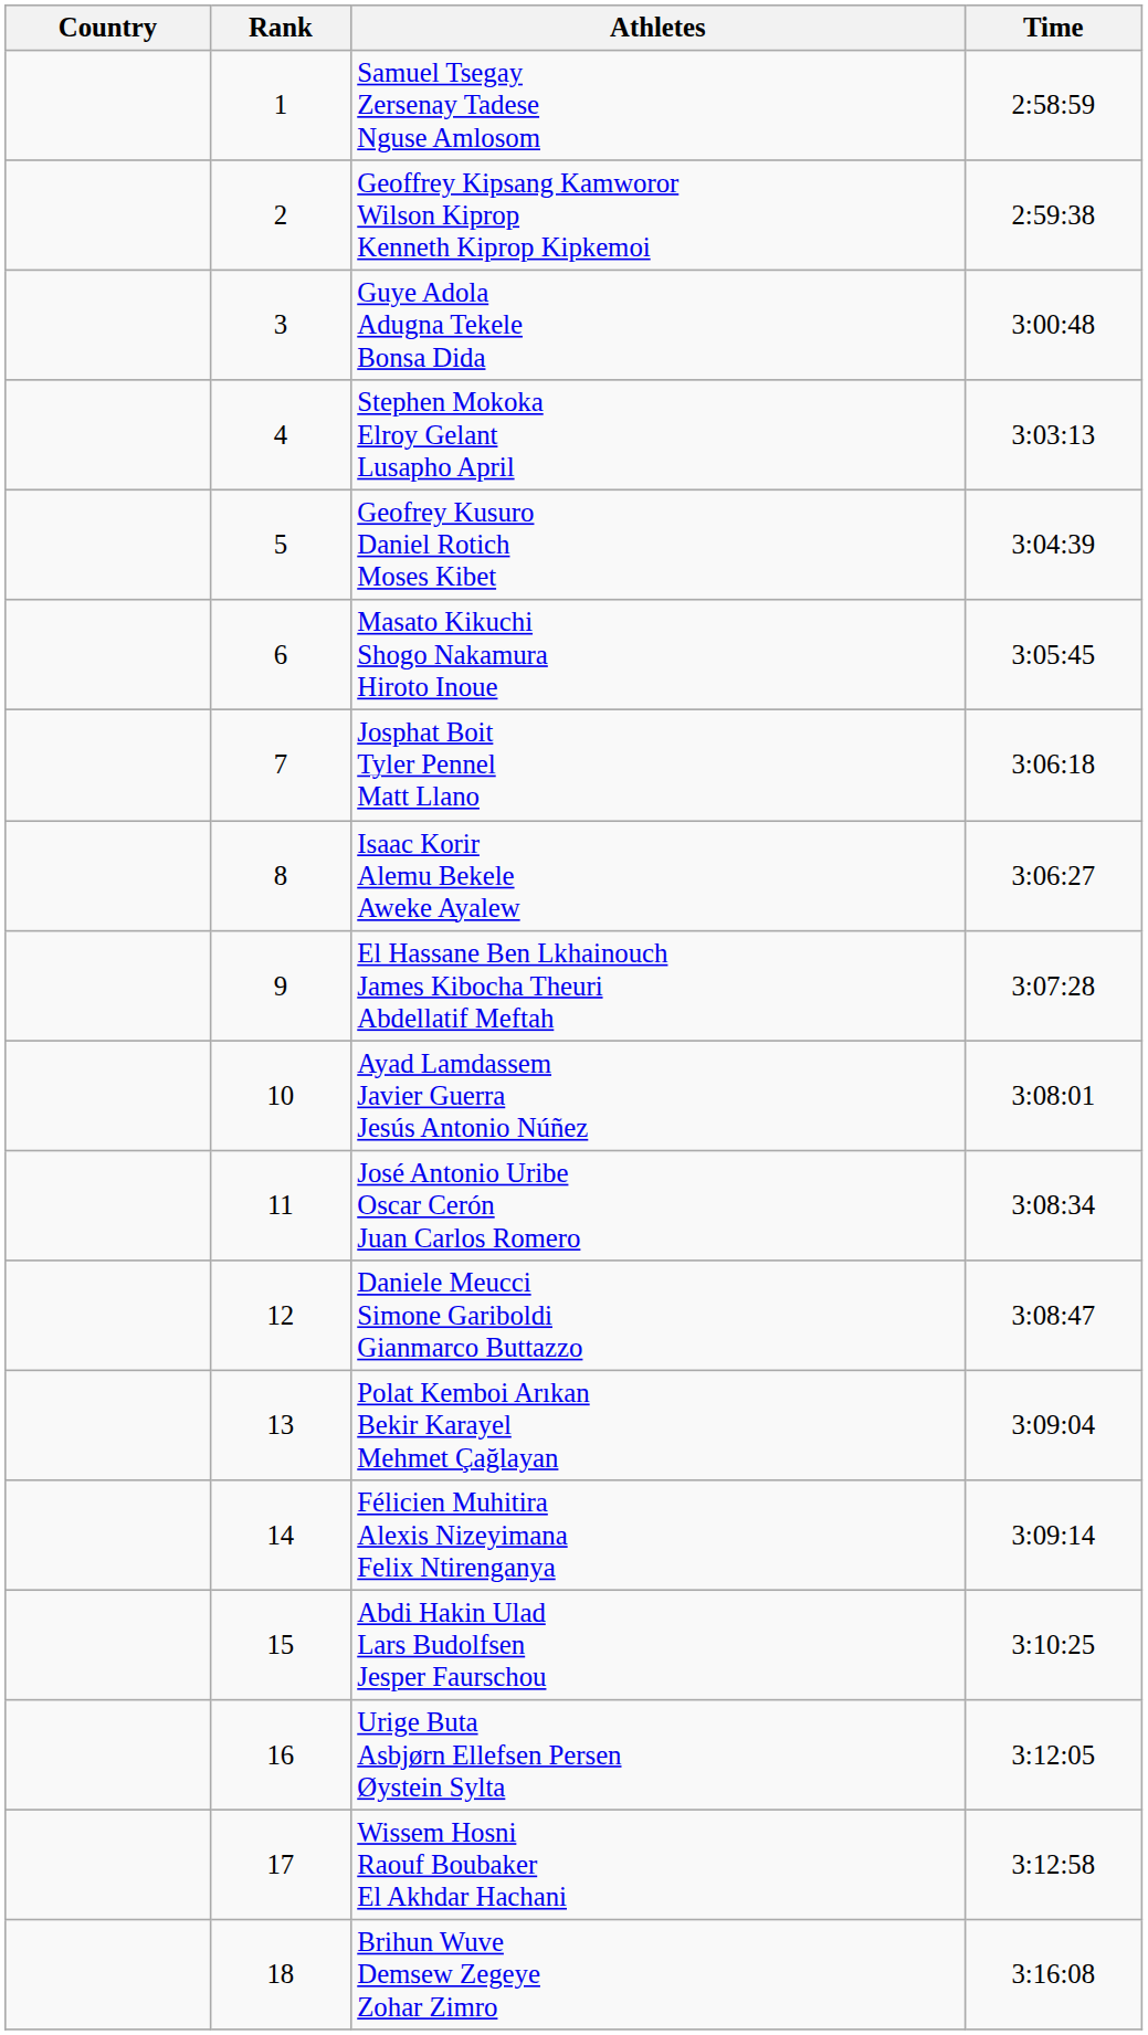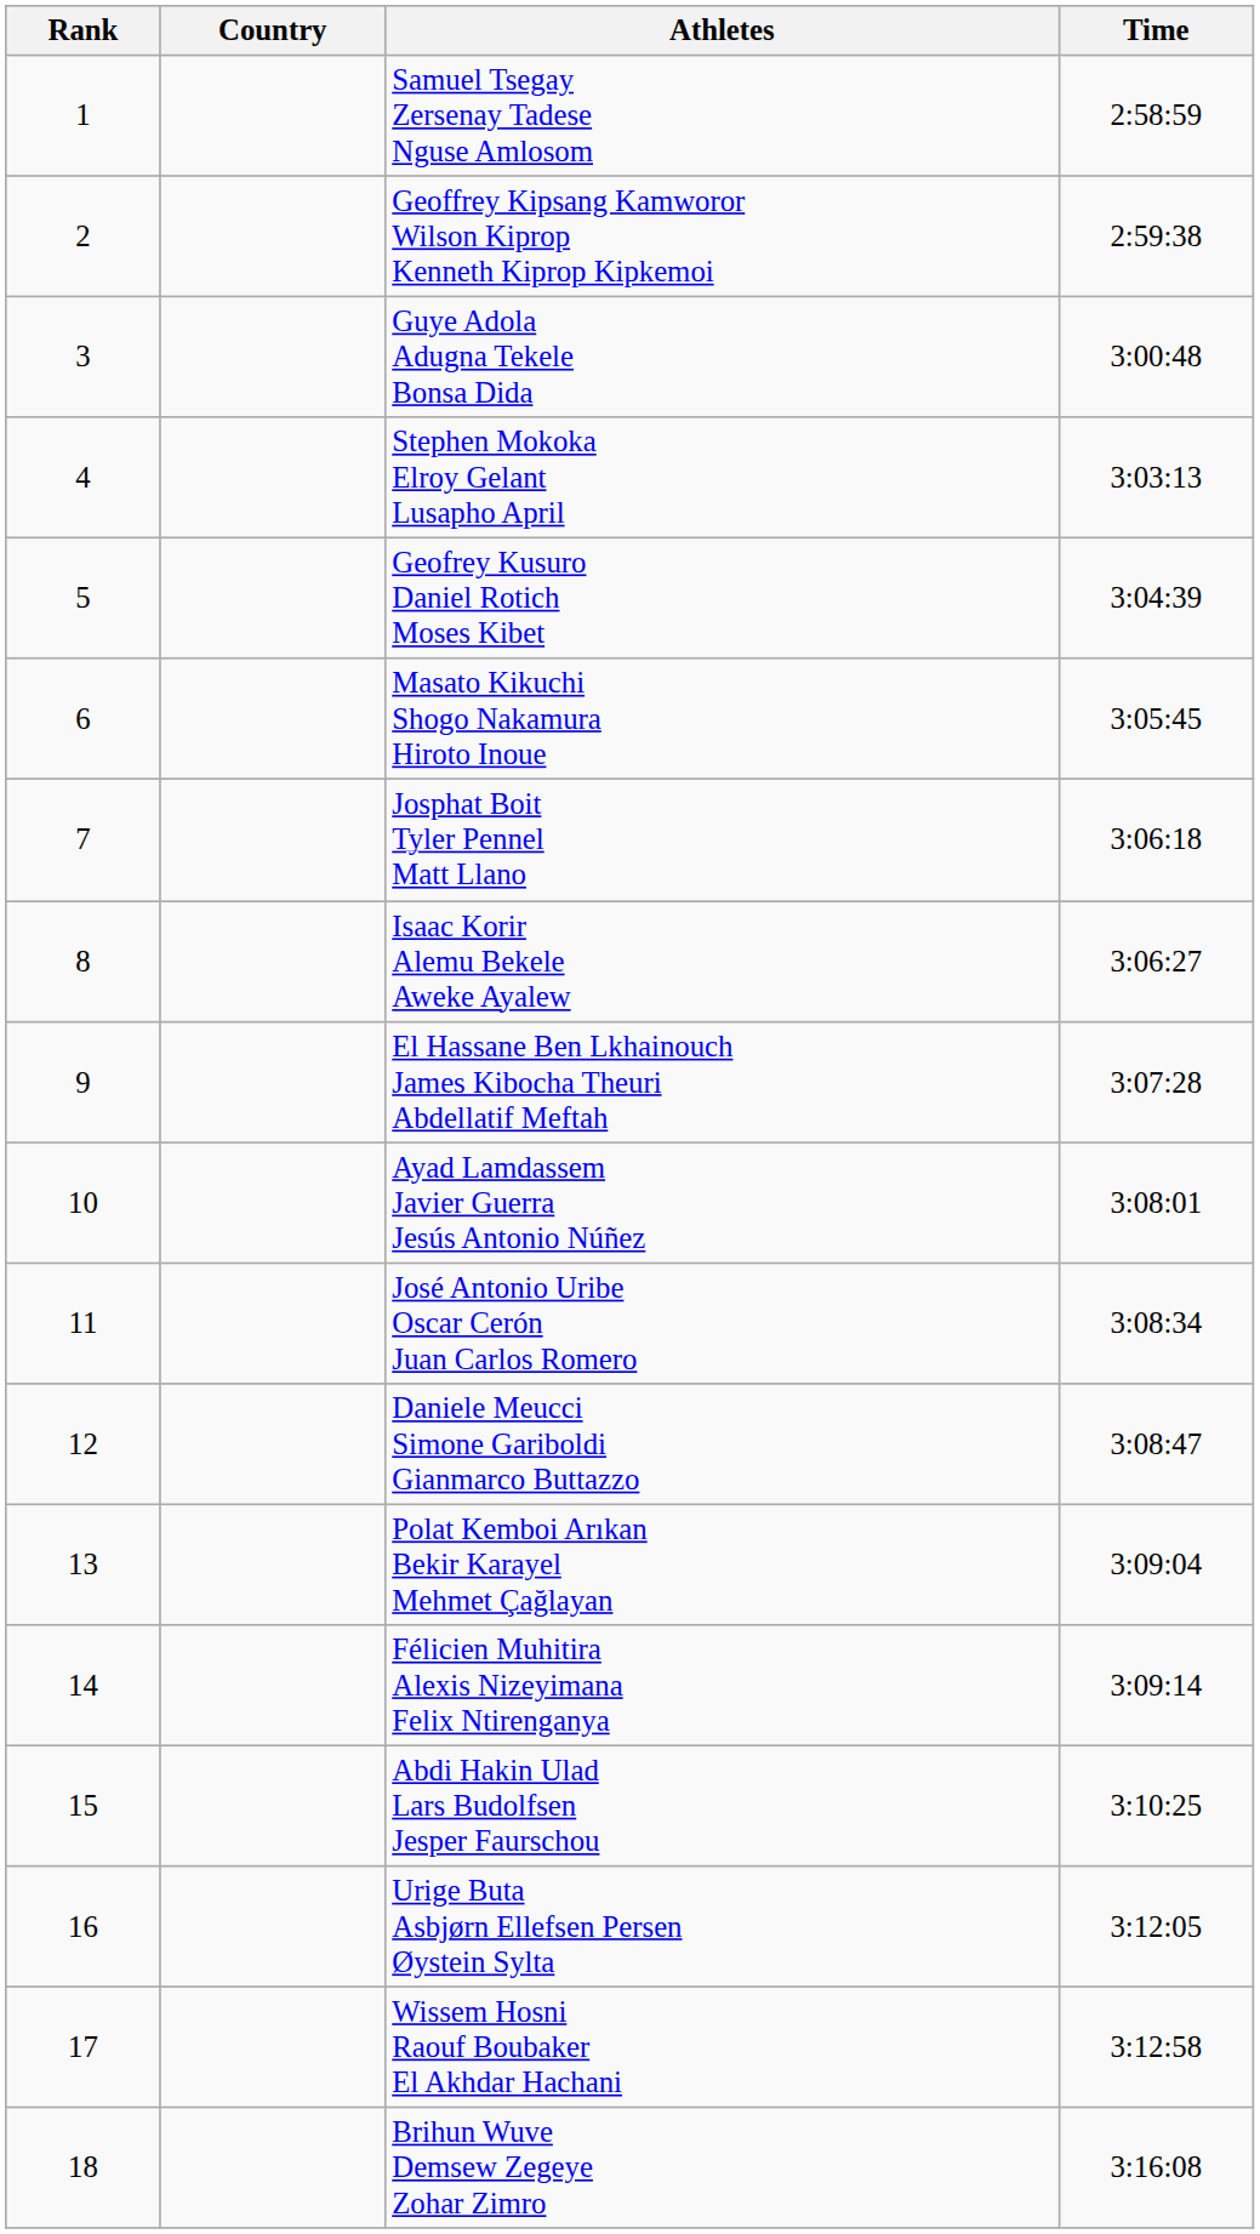columns swapped: Rank <-> Country
